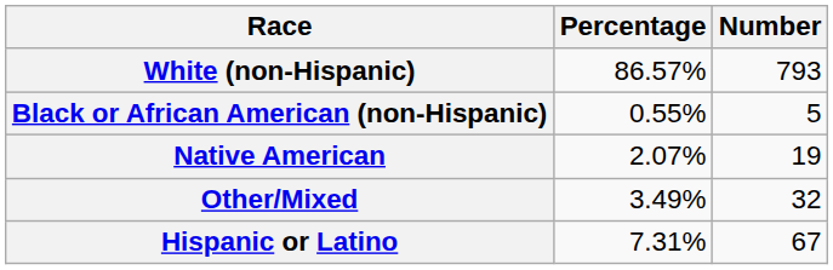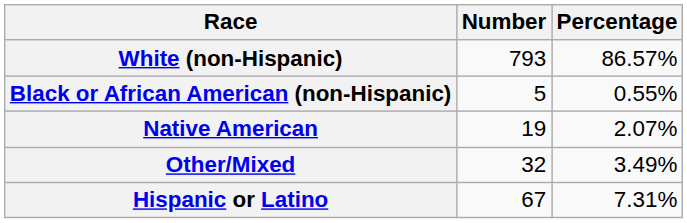columns swapped: Number <-> Percentage
